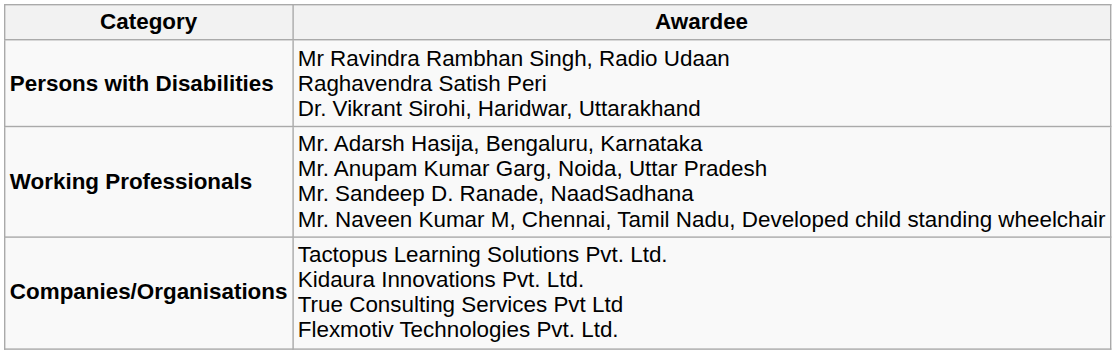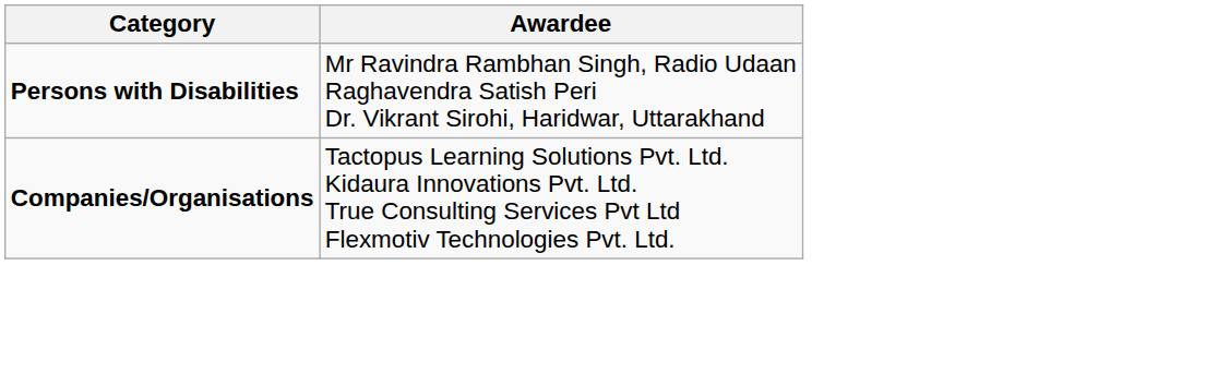- row: Working Professionals | Mr. Adarsh Hasija, Bengaluru, Karnataka Mr. Anupam Kumar Garg, Noida, Uttar Pradesh Mr. Sandeep D. Ranade, NaadSadhana Mr. Naveen Kumar M, Chennai, Tamil Nadu, Developed child standing wheelchair
